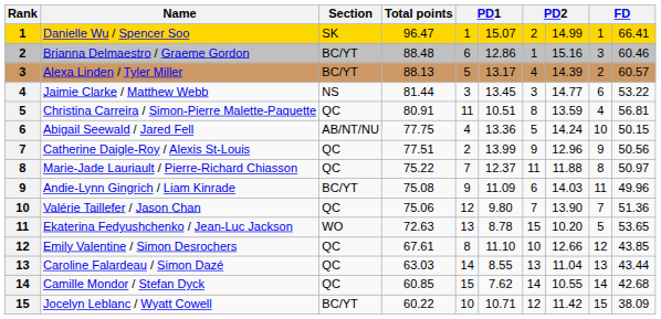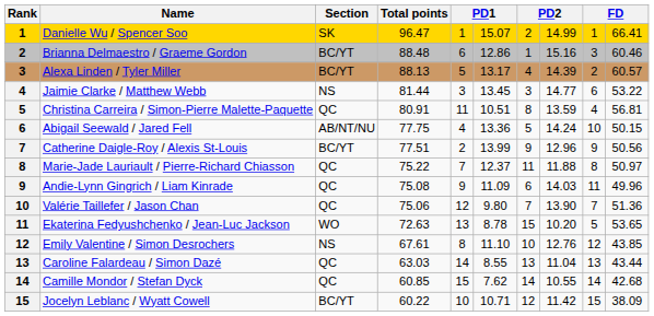Catherine Daigle-Roy / Alexis St-Louis | Section: QC -> BC/YT
Andie-Lynn Gingrich / Liam Kinrade | Section: BC/YT -> QC
Emily Valentine / Simon Desrochers | Section: QC -> NS
Emily Valentine / Simon Desrochers | column 8: 12.66 -> 12.76
